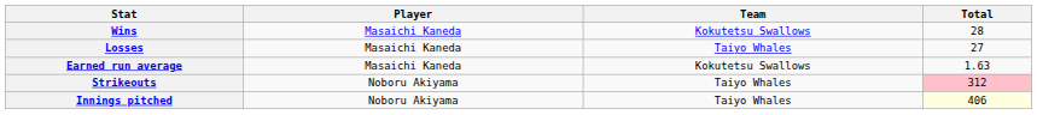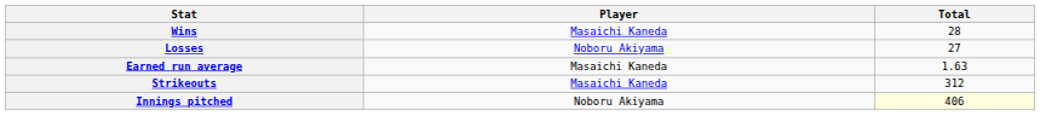- column: Team | Kokutetsu Swallows | Taiyo Whales | Kokutetsu Swallows | Taiyo Whales | Taiyo Whales
Losses | Player: Masaichi Kaneda -> Noboru Akiyama
Strikeouts | Player: Noboru Akiyama -> Masaichi Kaneda
Strikeouts | Total: pink background -> no background
